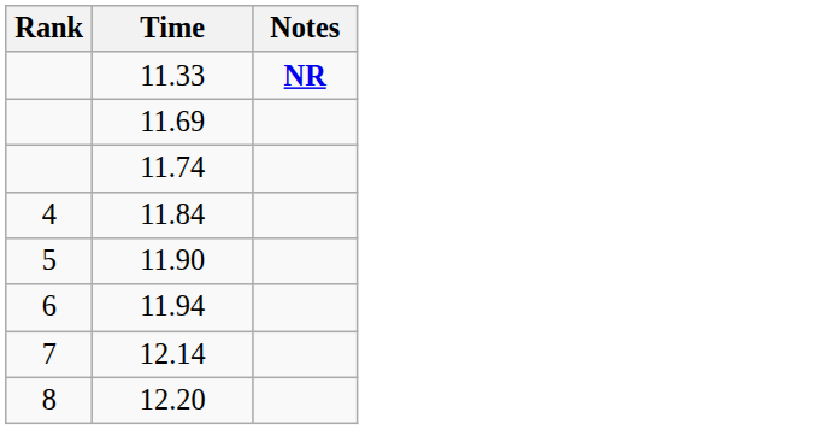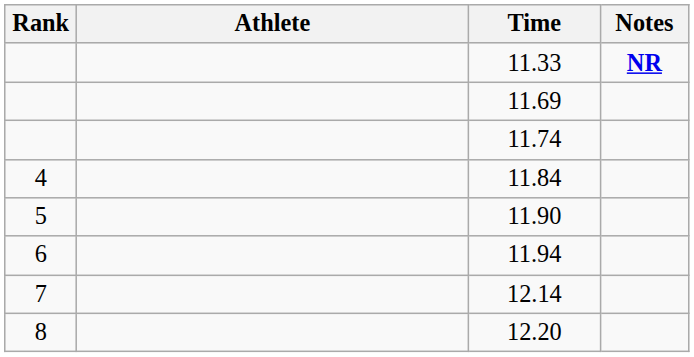+ column: Athlete
